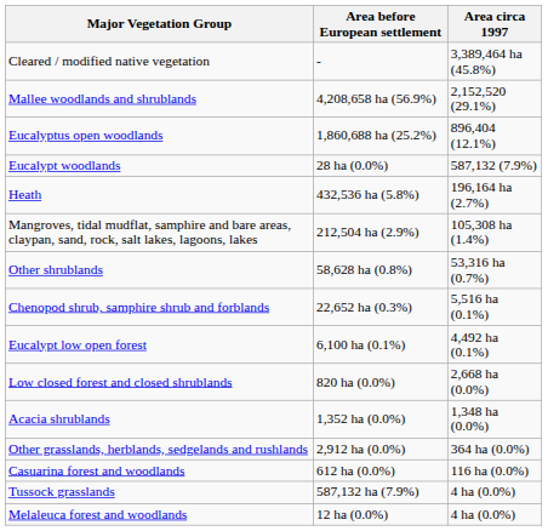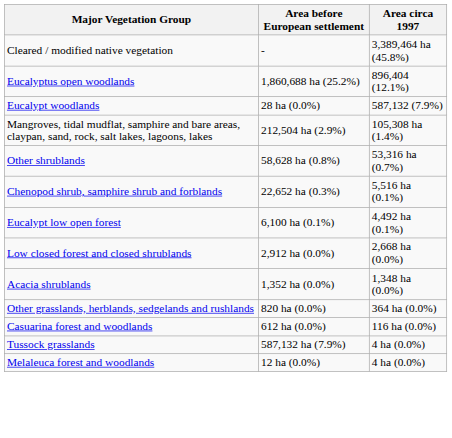- row: Mallee woodlands and shrublands | 4,208,658 ha (56.9%) | 2,152,520 (29.1%)
- row: Heath | 432,536 ha (5.8%) | 196,164 ha (2.7%)
Low closed forest and closed shrublands | Area before European settlement: 820 ha (0.0%) -> 2,912 ha (0.0%)
Other grasslands, herblands, sedgelands and rushlands | Area before European settlement: 2,912 ha (0.0%) -> 820 ha (0.0%)
